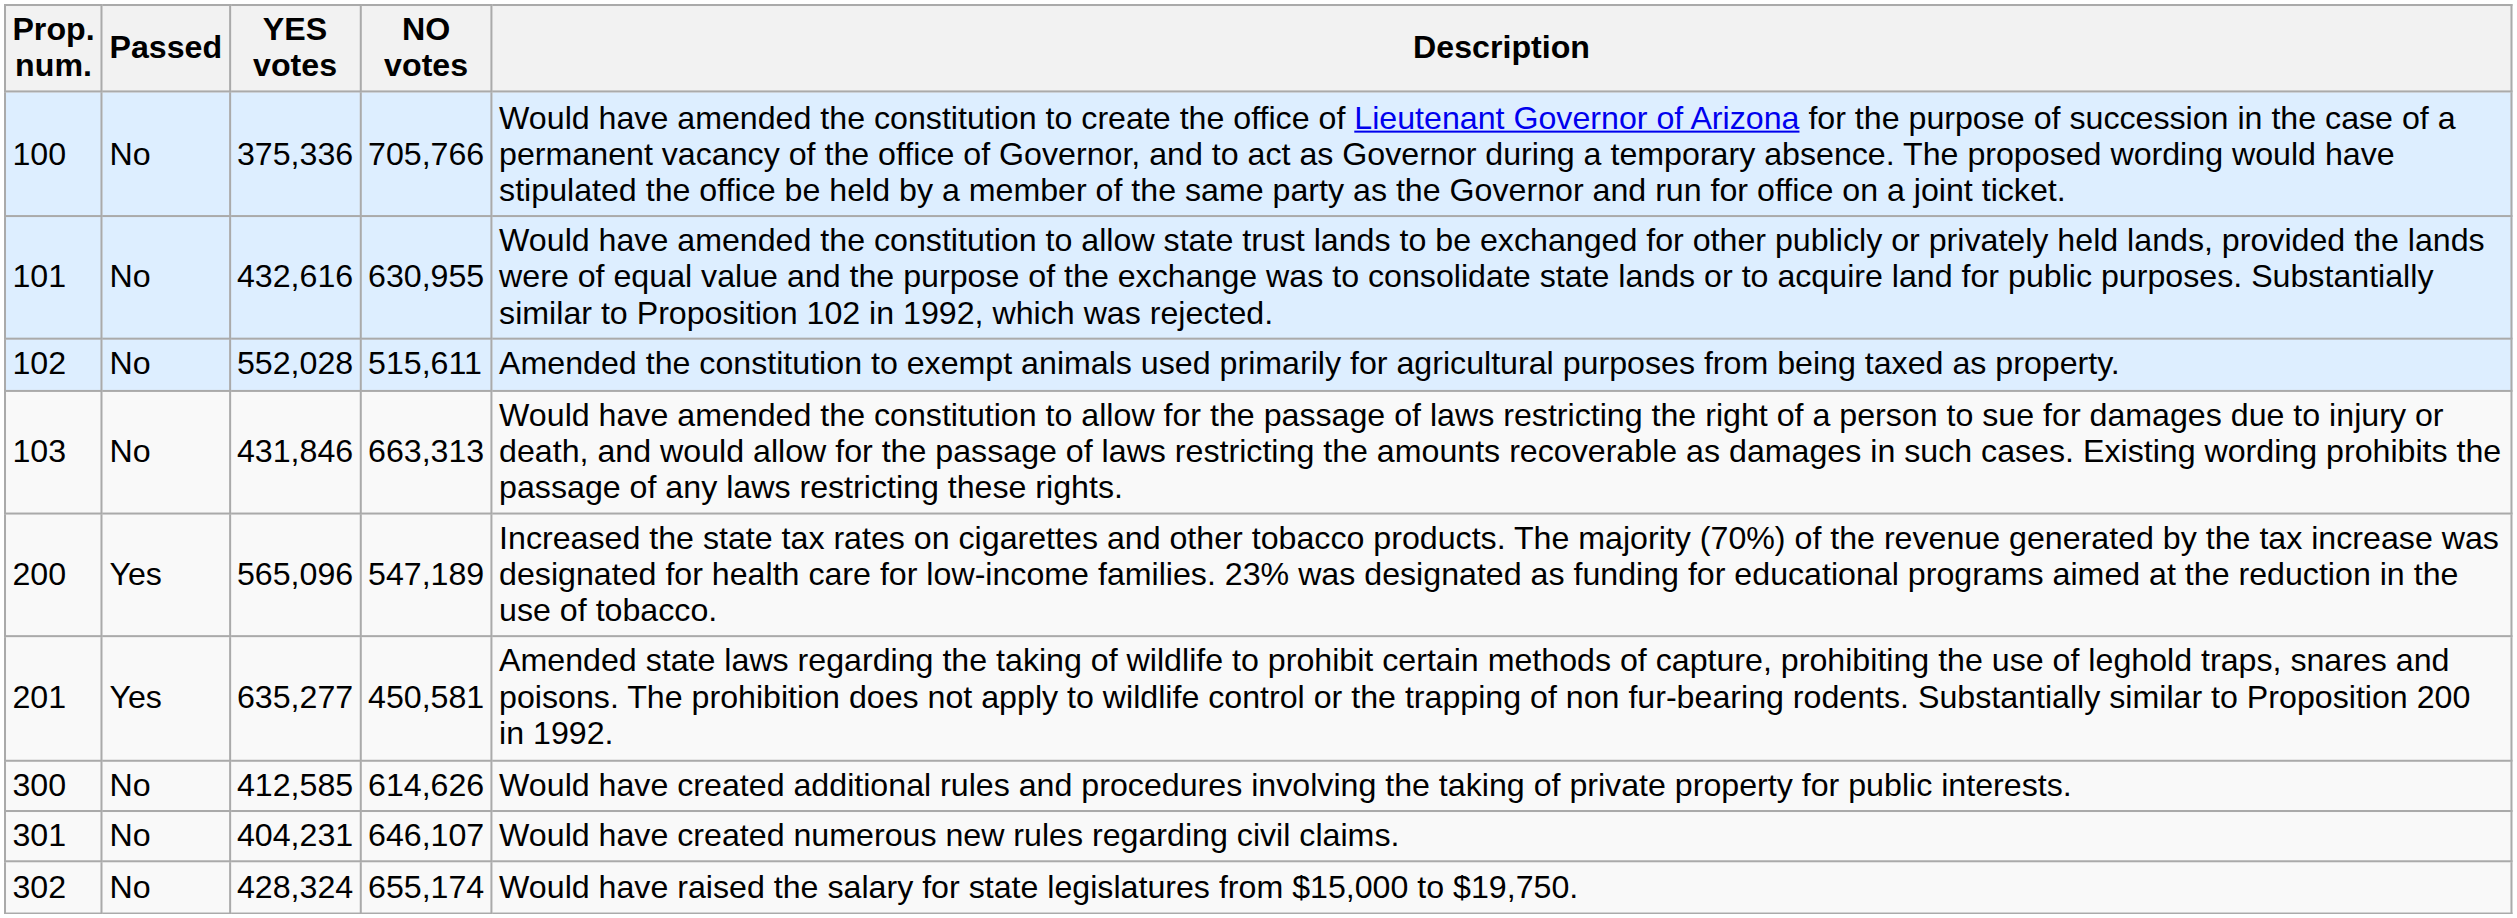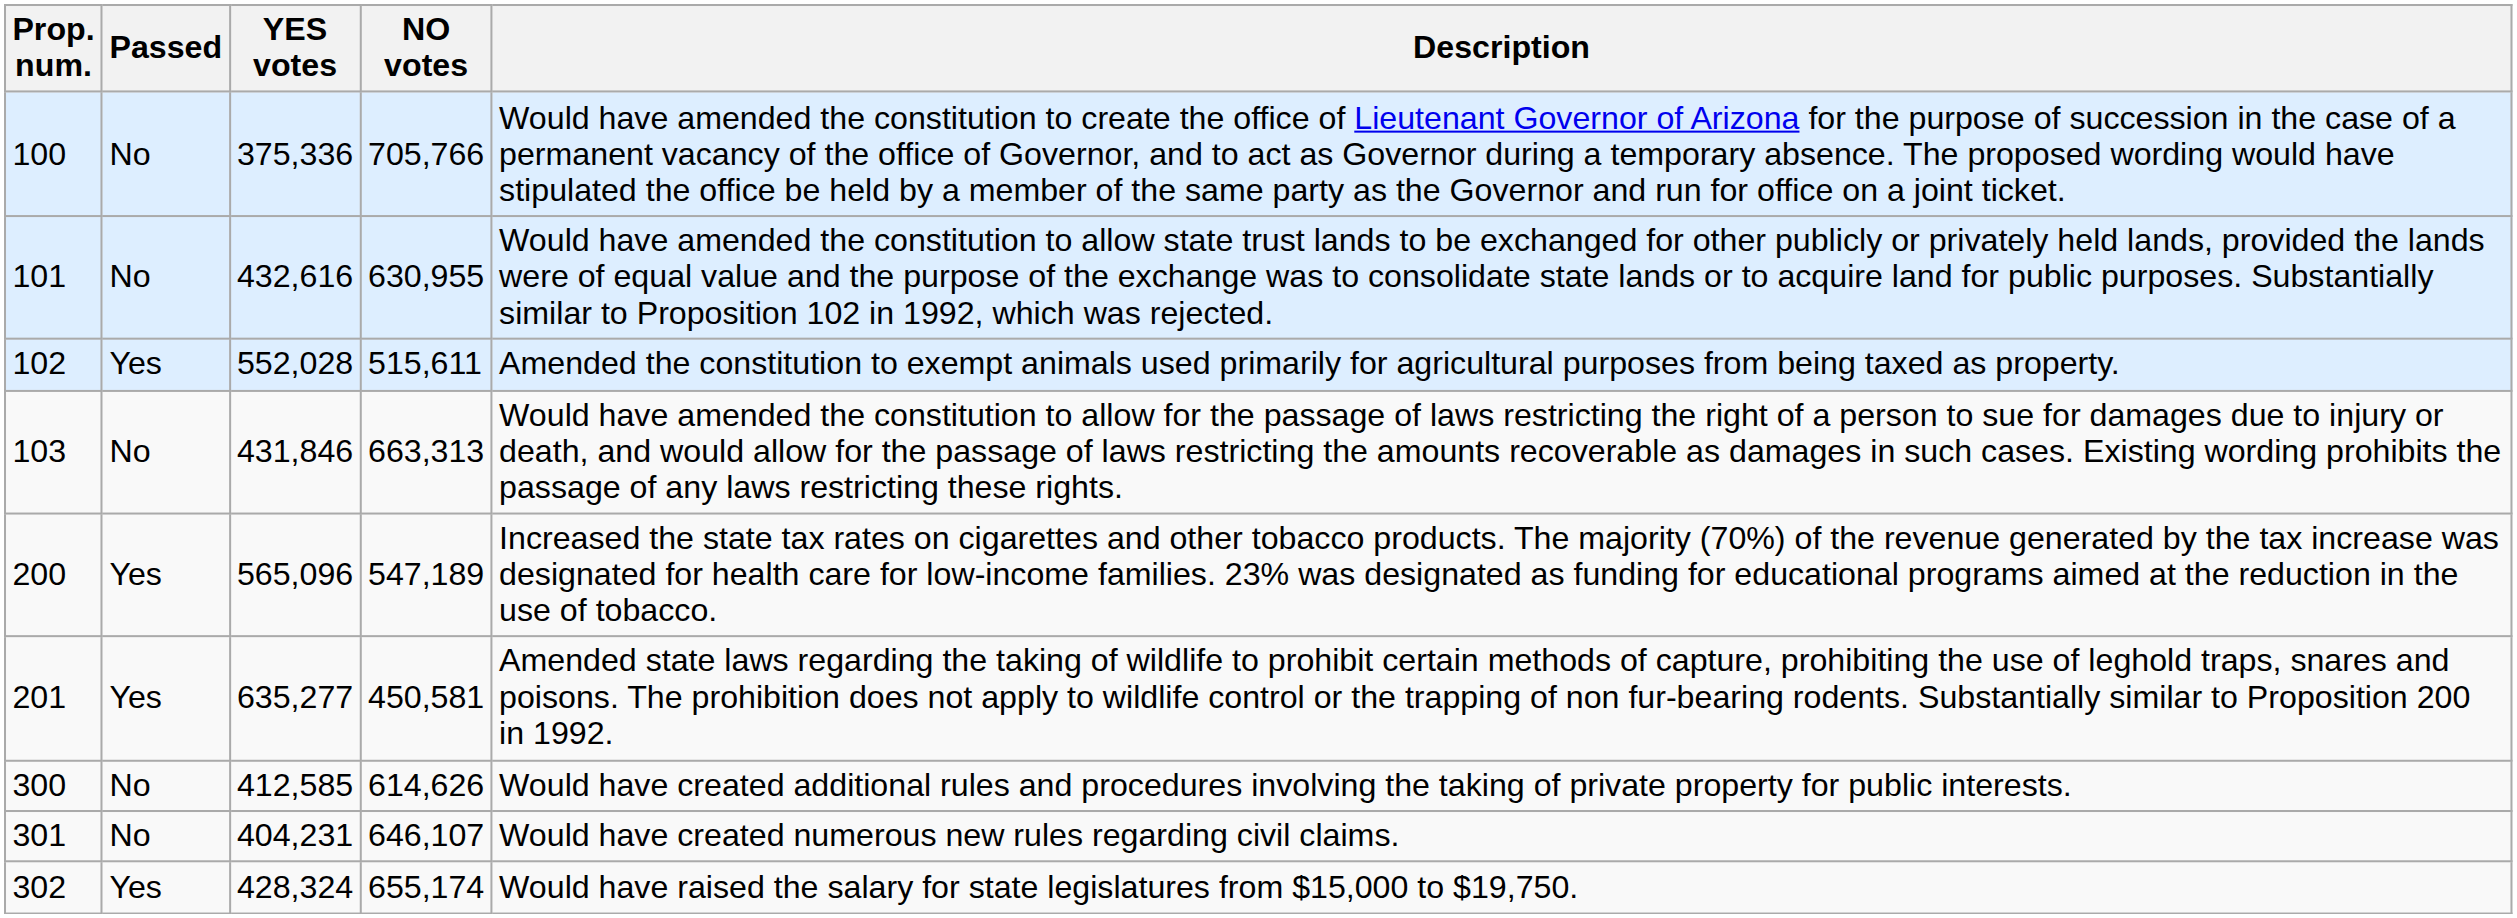102 | Passed: No -> Yes
302 | Passed: No -> Yes
